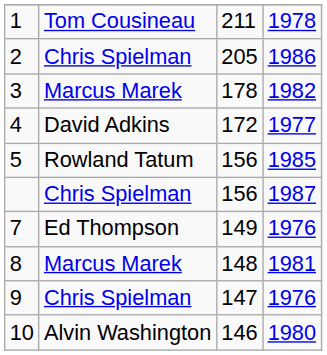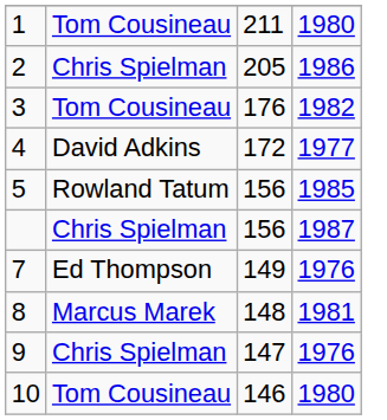1 | column 4: 1978 -> 1980
3 | column 2: Marcus Marek -> Tom Cousineau
3 | column 3: 178 -> 176
10 | column 2: Alvin Washington -> Tom Cousineau
